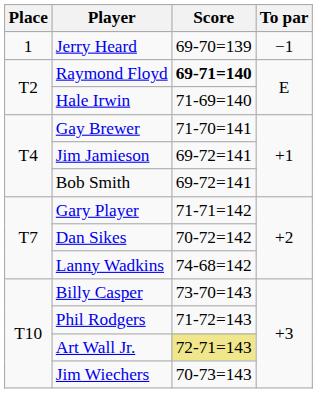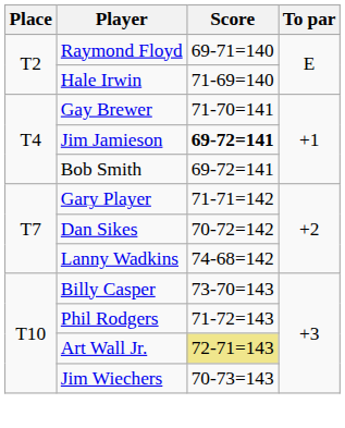- row: 1 | Jerry Heard | 69-70=139 | −1
Raymond Floyd | Score: bold -> normal
Jim Jamieson | Score: normal -> bold
